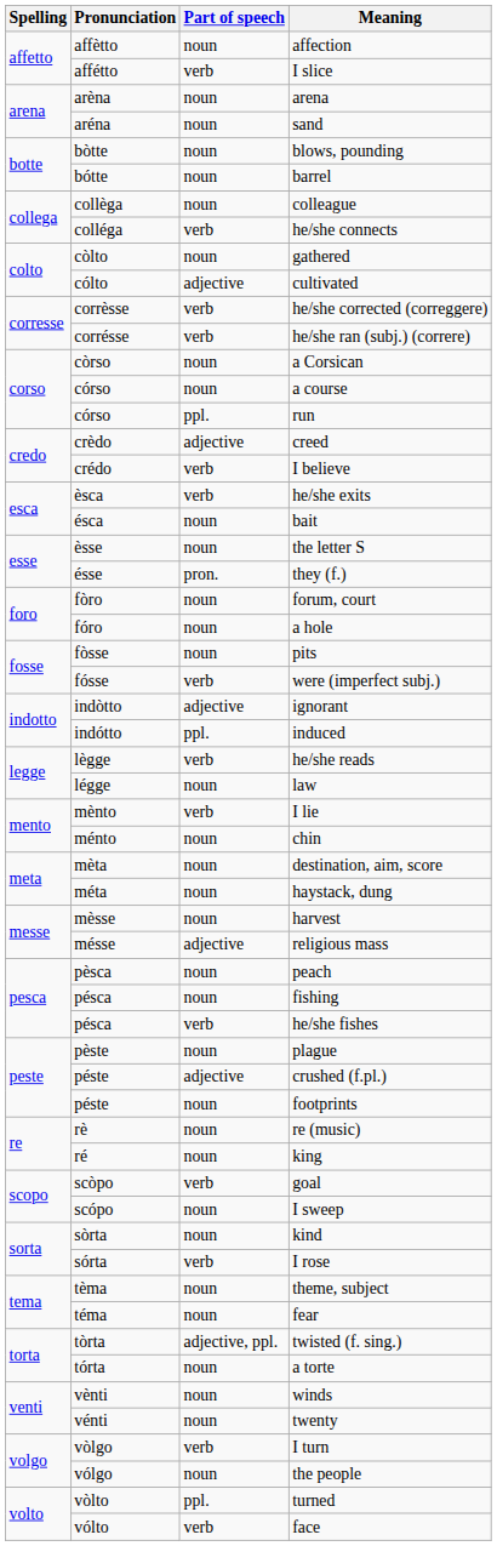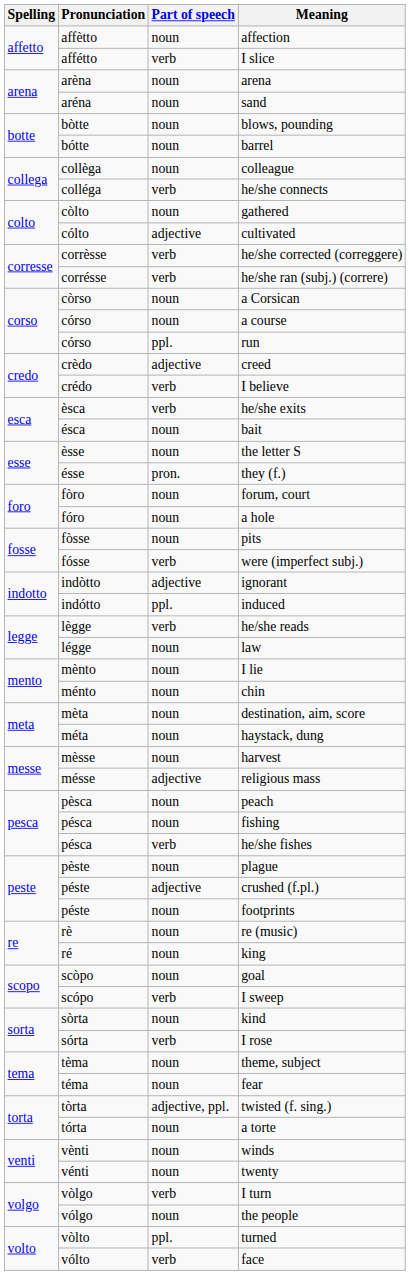I lie | Part of speech: verb -> noun
goal | Part of speech: verb -> noun
I sweep | Part of speech: noun -> verb
